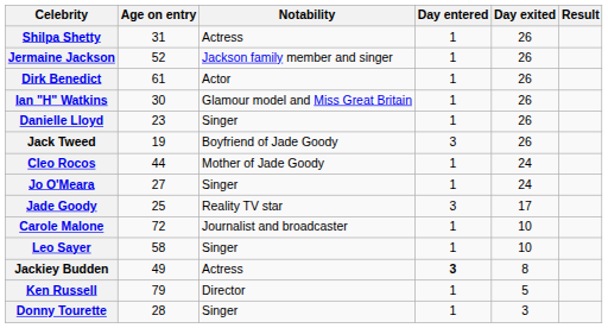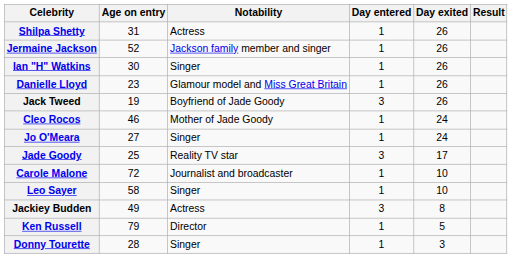- row: Dirk Benedict | 61 | Actor | 1 | 26
Ian "H" Watkins | Notability: Glamour model and Miss Great Britain -> Singer
Danielle Lloyd | Notability: Singer -> Glamour model and Miss Great Britain
Cleo Rocos | Age on entry: 44 -> 46
Jackiey Budden | Day entered: bold -> normal
